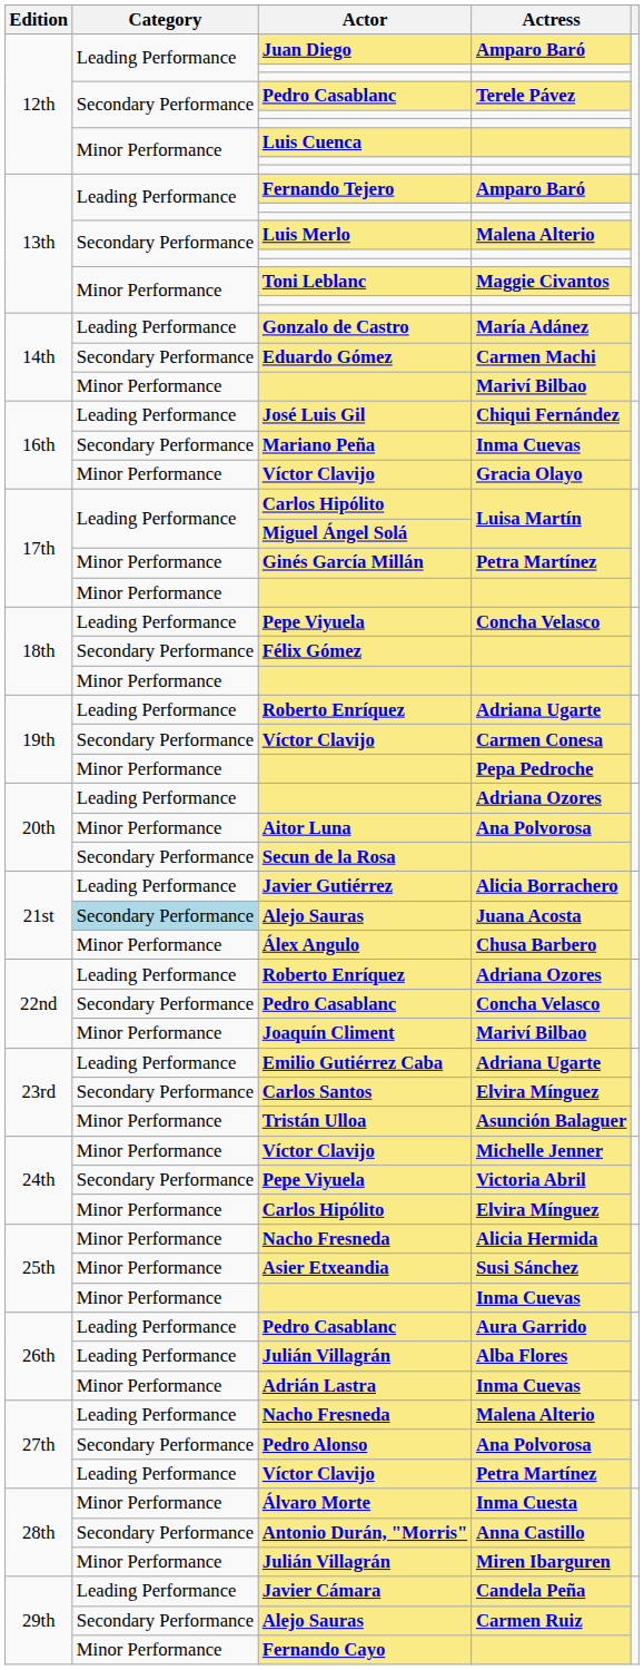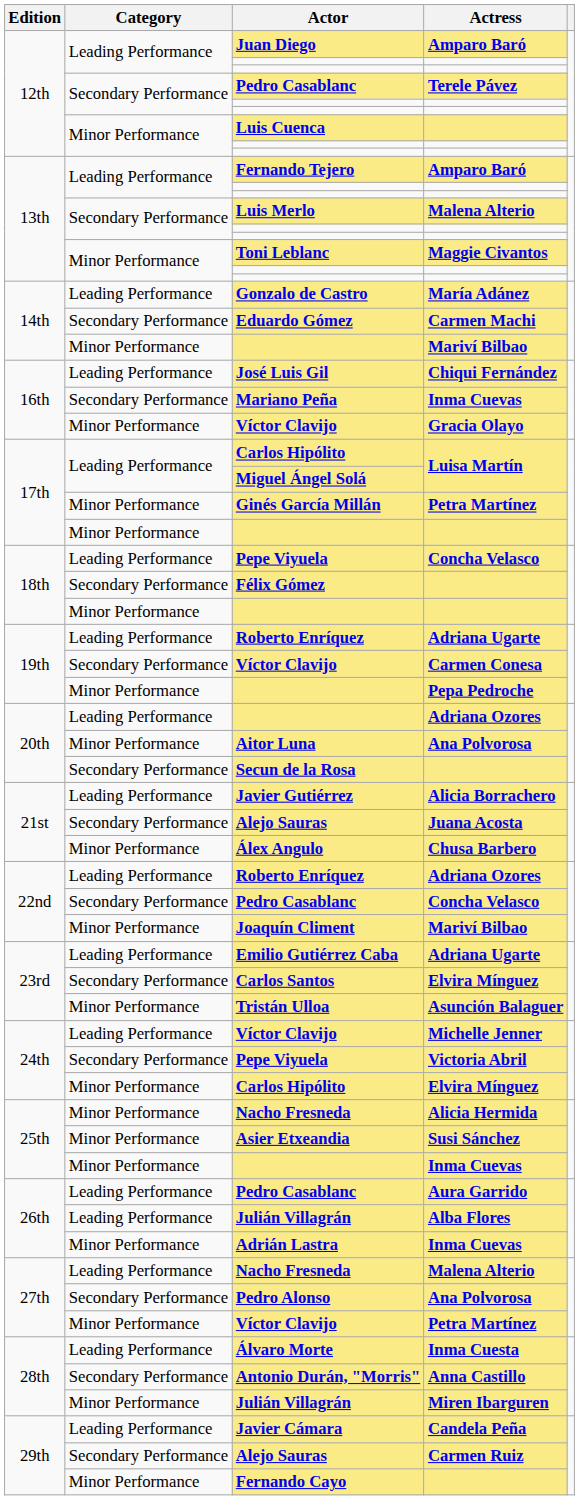21st / Alejo Sauras | Category: lightblue background -> no background
24th / Víctor Clavijo | Category: Minor Performance -> Leading Performance
27th / Víctor Clavijo | Category: Leading Performance -> Minor Performance
Álvaro Morte | Category: Minor Performance -> Leading Performance
